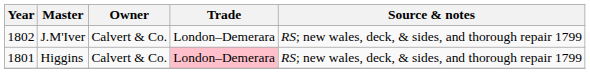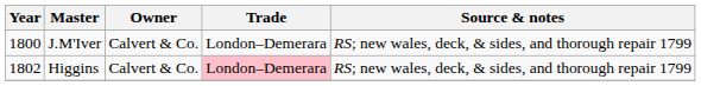J.M'Iver | Year: 1802 -> 1800
Higgins | Year: 1801 -> 1802
